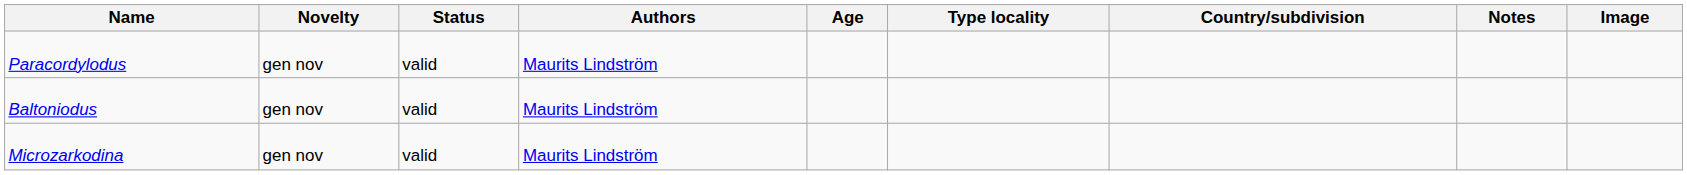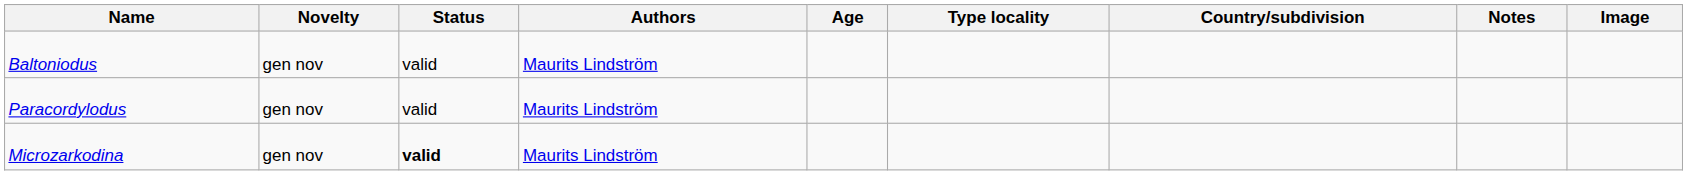rows swapped: Baltoniodus <-> Paracordylodus
Microzarkodina | Status: normal -> bold
